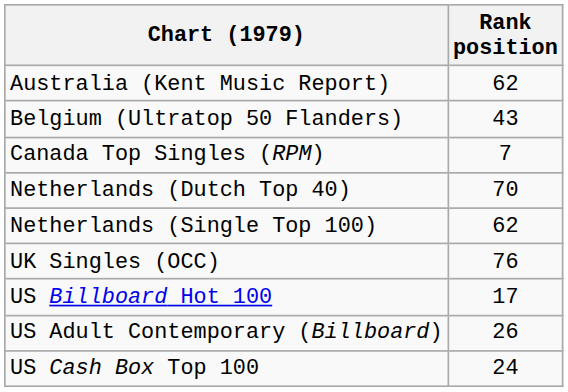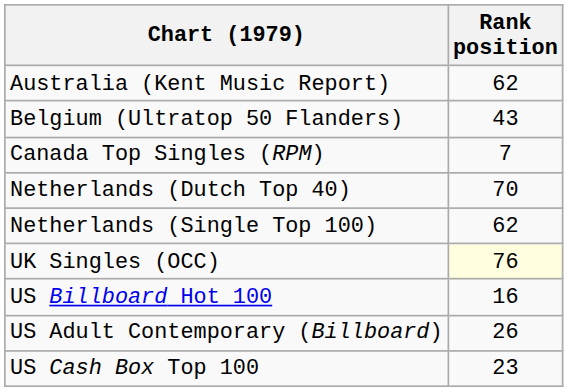UK Singles (OCC) | Rank position: no background -> lightyellow background
US Billboard Hot 100 | Rank position: 17 -> 16
US Cash Box Top 100 | Rank position: 24 -> 23
